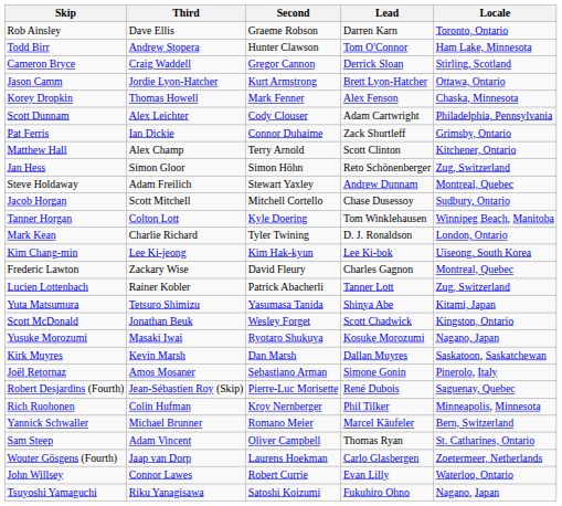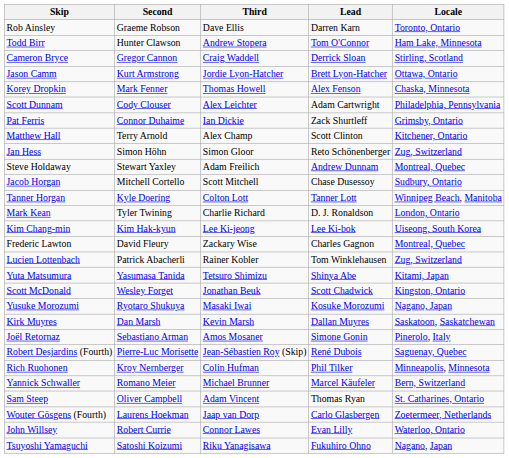columns swapped: Third <-> Second
Tanner Horgan | Lead: Tom Winklehausen -> Tanner Lott
Lucien Lottenbach | Lead: Tanner Lott -> Tom Winklehausen
